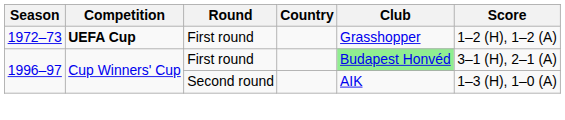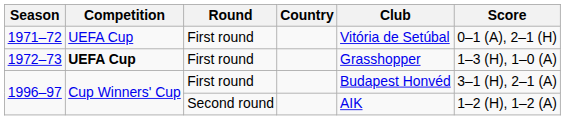+ row: 1971–72 | UEFA Cup | First round | Vitória de Setúbal | 0–1 (A), 2–1 (H)
1972–73 | Score: 1–2 (H), 1–2 (A) -> 1–3 (H), 1–0 (A)
1996–97 / First round | Club: lightgreen background -> no background
1996–97 / Second round | Score: 1–3 (H), 1–0 (A) -> 1–2 (H), 1–2 (A)
